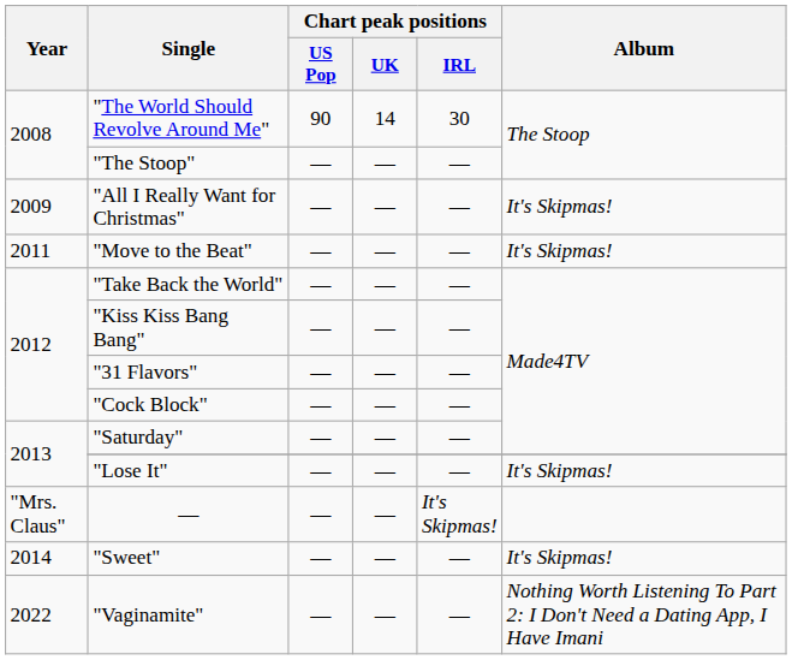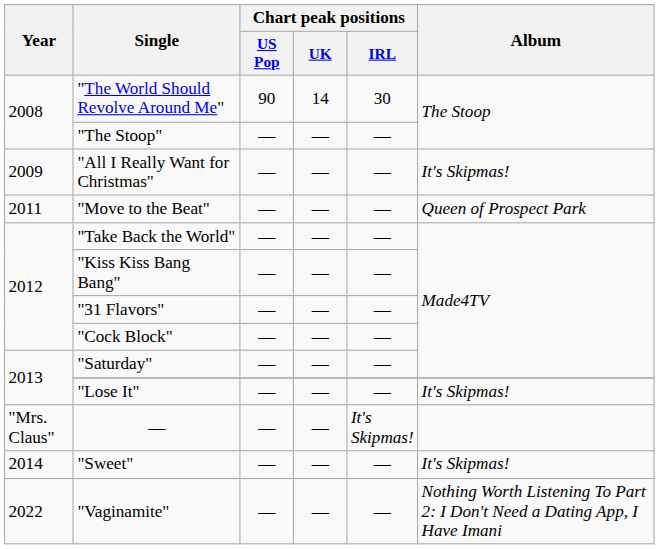"Move to the Beat" | Album: It's Skipmas! -> Queen of Prospect Park
